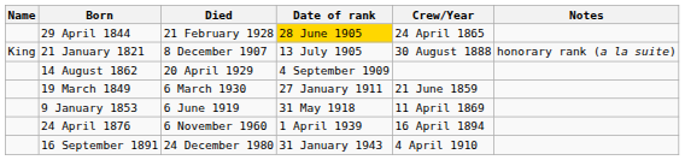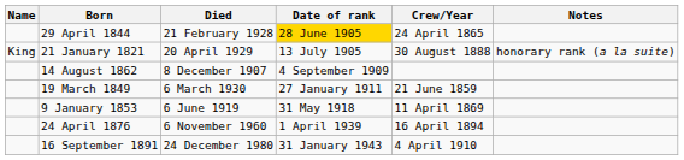21 January 1821 | Died: 8 December 1907 -> 20 April 1929
14 August 1862 | Died: 20 April 1929 -> 8 December 1907
